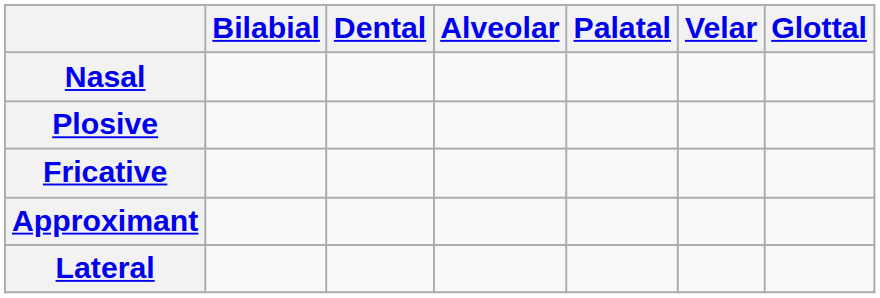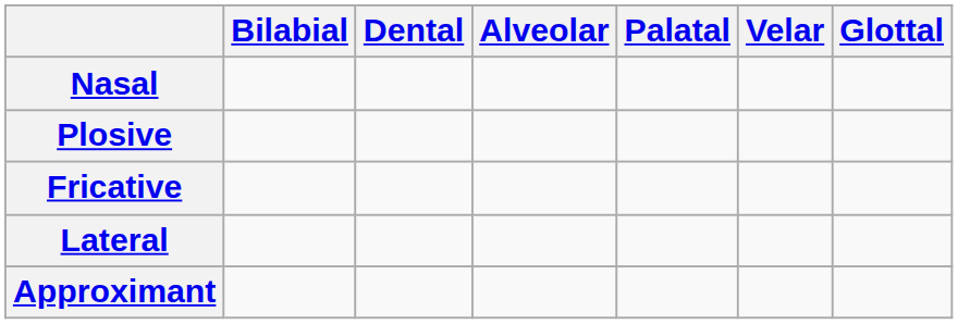rows swapped: Approximant <-> Lateral
